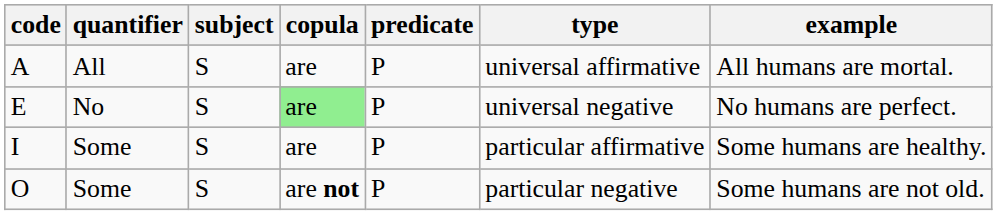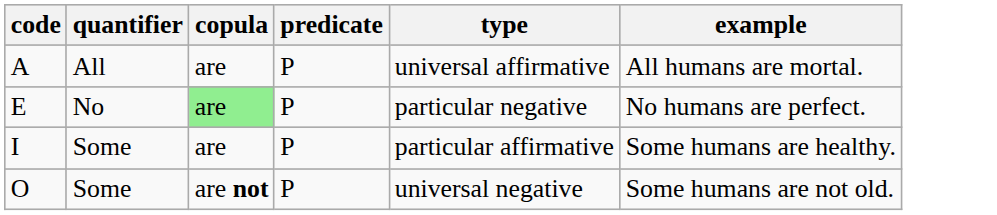- column: subject | S | S | S | S
E | type: universal negative -> particular negative
O | type: particular negative -> universal negative
